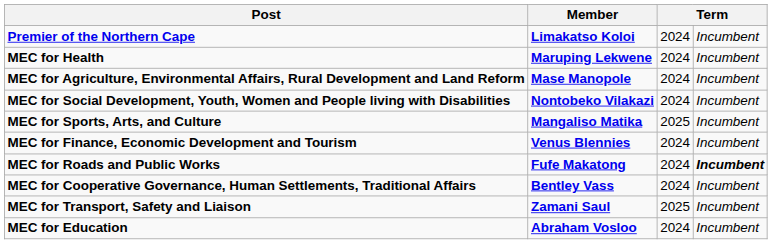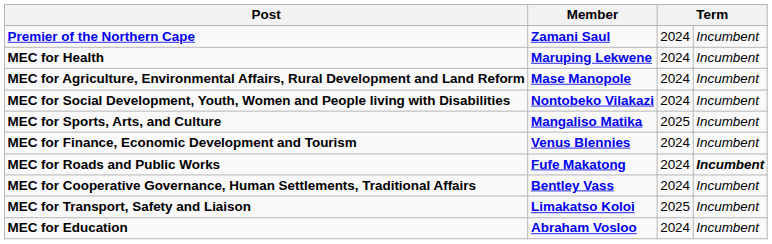Premier of the Northern Cape | Member: Limakatso Koloi -> Zamani Saul
MEC for Transport, Safety and Liaison | Member: Zamani Saul -> Limakatso Koloi
